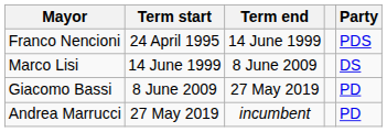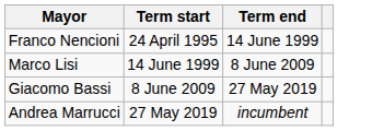- column: Party | PDS | DS | PD | PD
